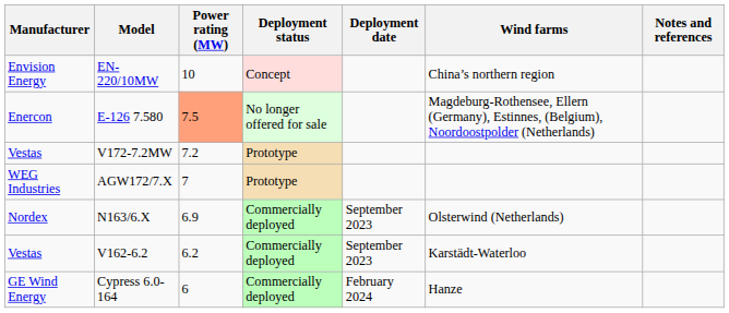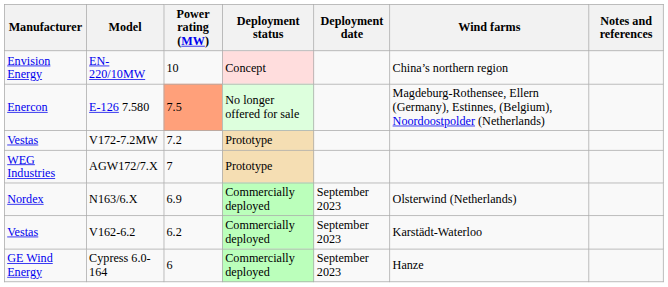Cypress 6.0-164 | Deployment date: February 2024 -> September 2023
